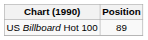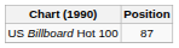US Billboard Hot 100 | Position: 89 -> 87
